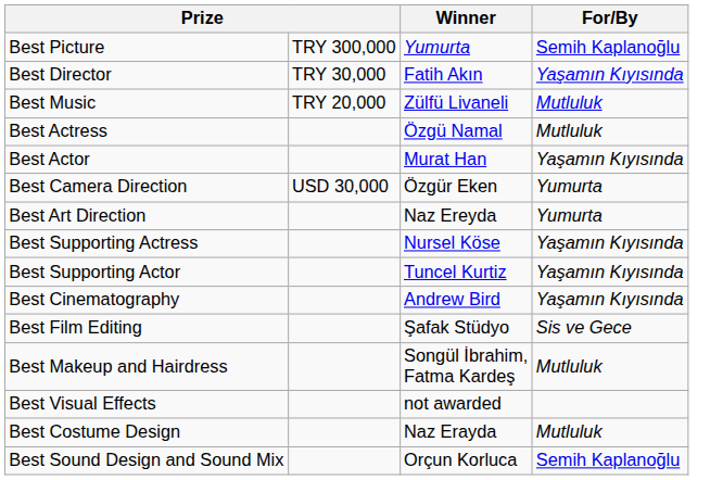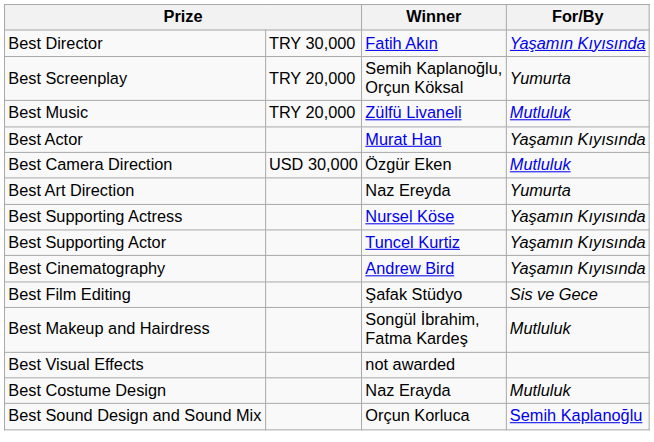- row: Best Picture | TRY 300,000 | Yumurta | Semih Kaplanoğlu
+ row: Best Screenplay | TRY 20,000 | Semih Kaplanoğlu, Orçun Köksal | Yumurta
- row: Best Actress | Özgü Namal | Mutluluk
Best Camera Direction | For/By: Yumurta -> Mutluluk
